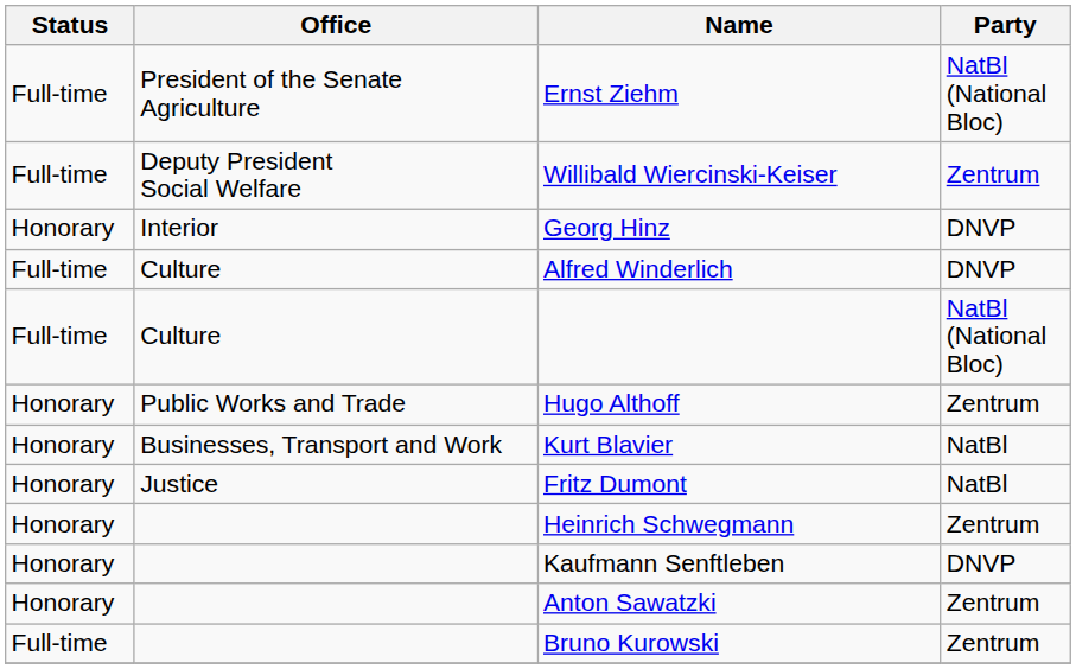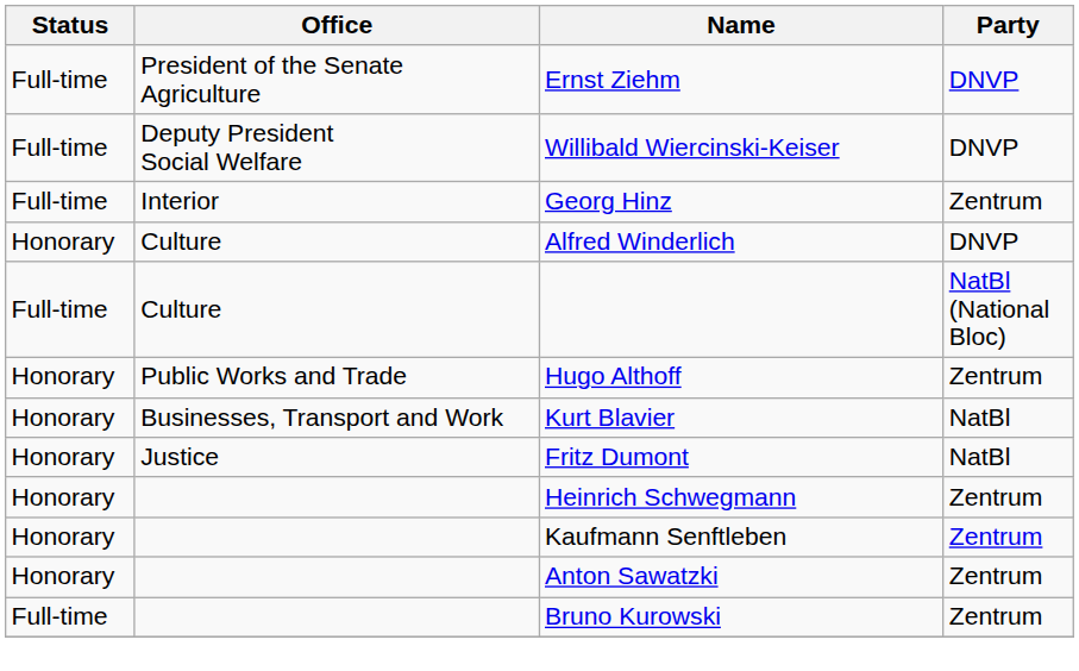Ernst Ziehm | Party: NatBl (National Bloc) -> DNVP
Willibald Wiercinski-Keiser | Party: Zentrum -> DNVP
Georg Hinz | Status: Honorary -> Full-time
Georg Hinz | Party: DNVP -> Zentrum
Alfred Winderlich | Status: Full-time -> Honorary
Kaufmann Senftleben | Party: DNVP -> Zentrum
